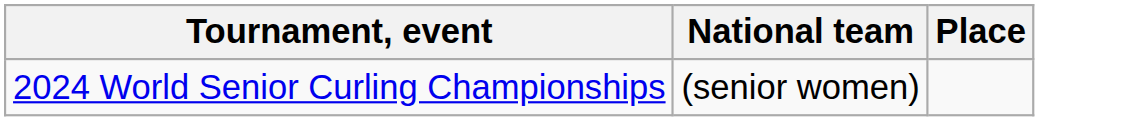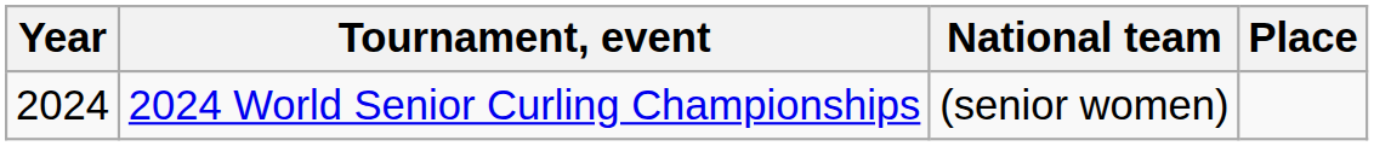+ column: Year | 2024
